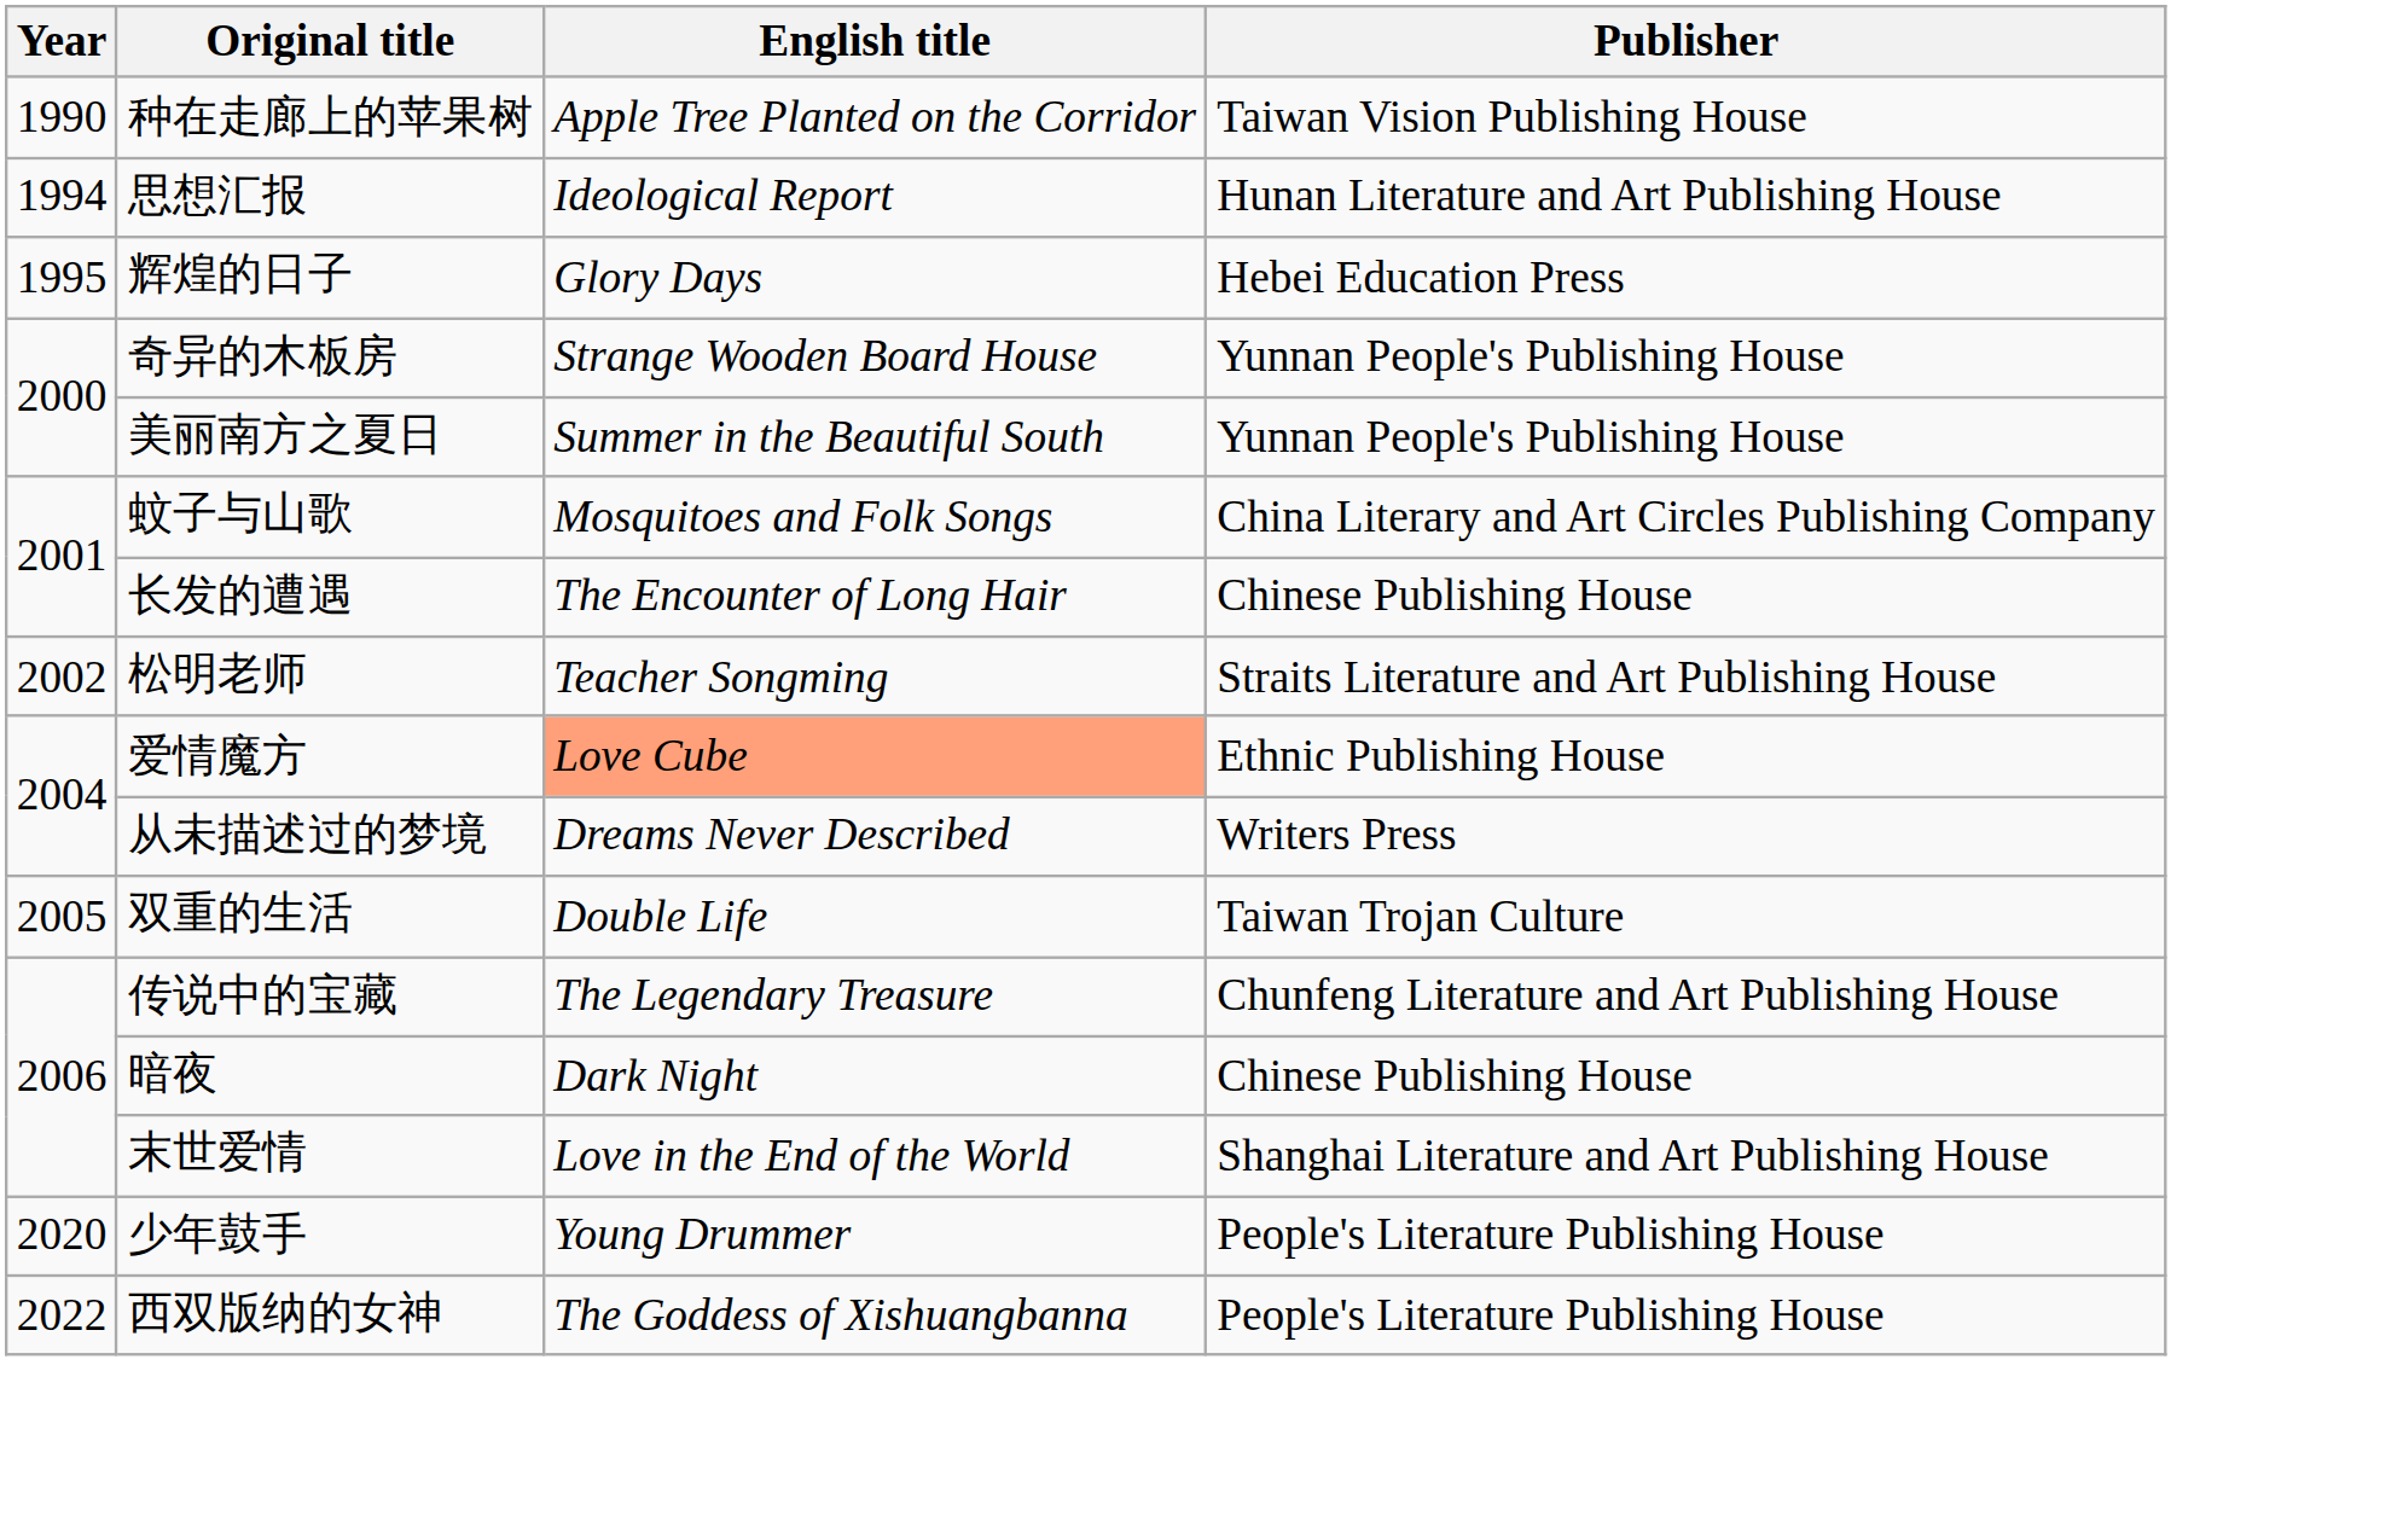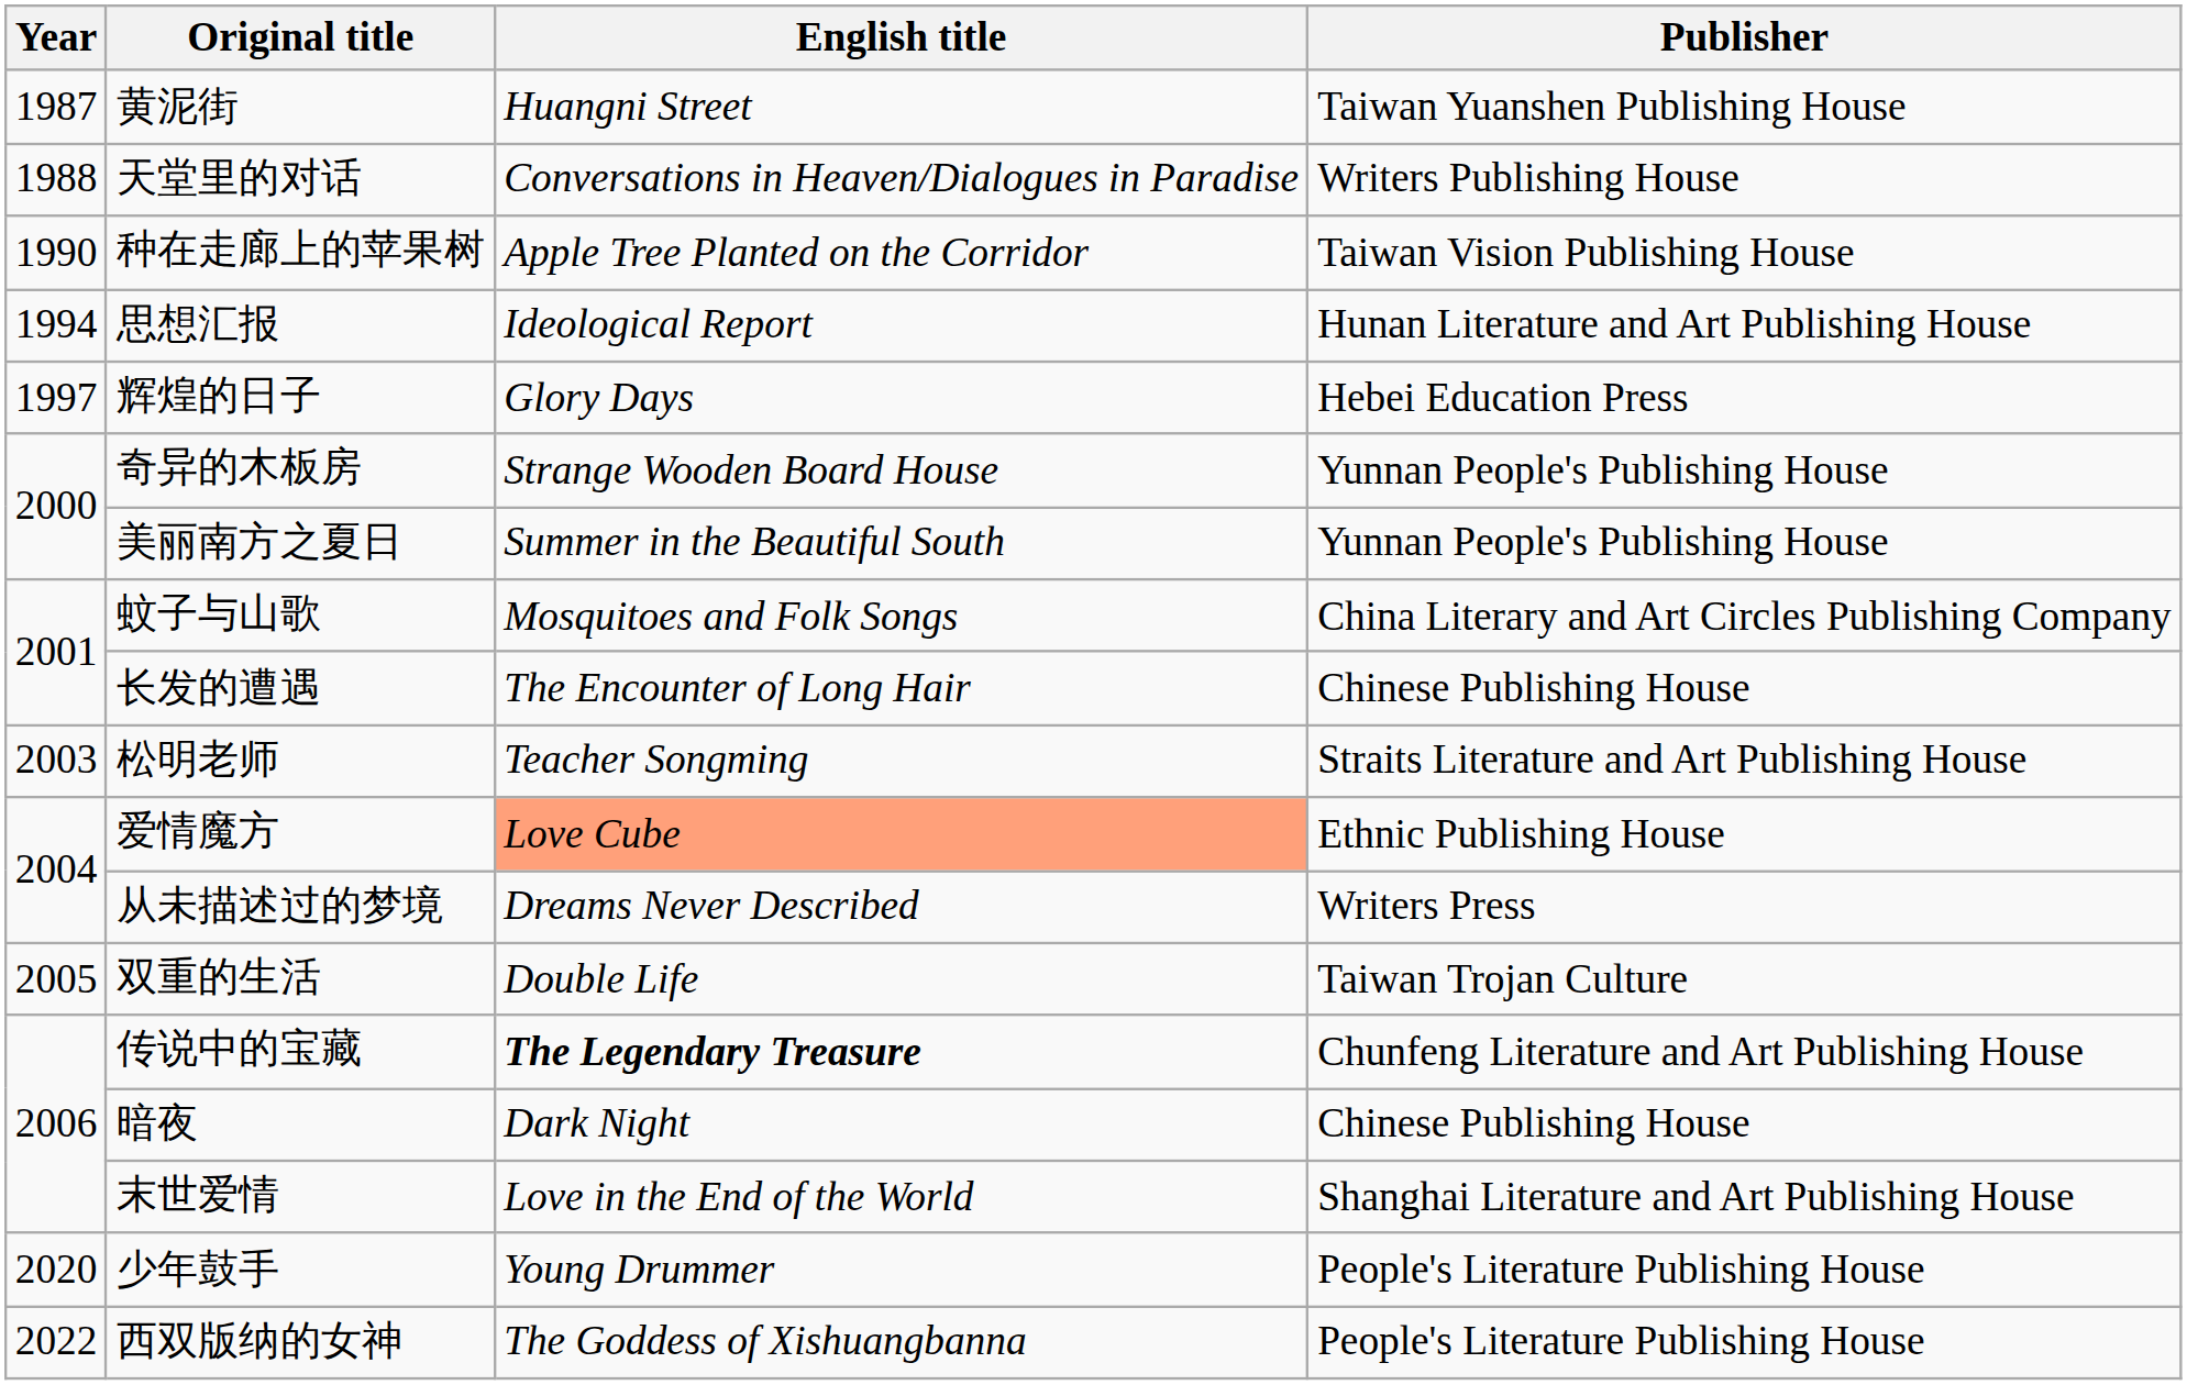+ row: 1987 | 黄泥街 | Huangni Street | Taiwan Yuanshen Publishing House
+ row: 1988 | 天堂里的对话 | Conversations in Heaven/Dialogues in Paradise | Writers Publishing House
辉煌的日子 | Year: 1995 -> 1997
松明老师 | Year: 2002 -> 2003
传说中的宝藏 | English title: normal -> bold
